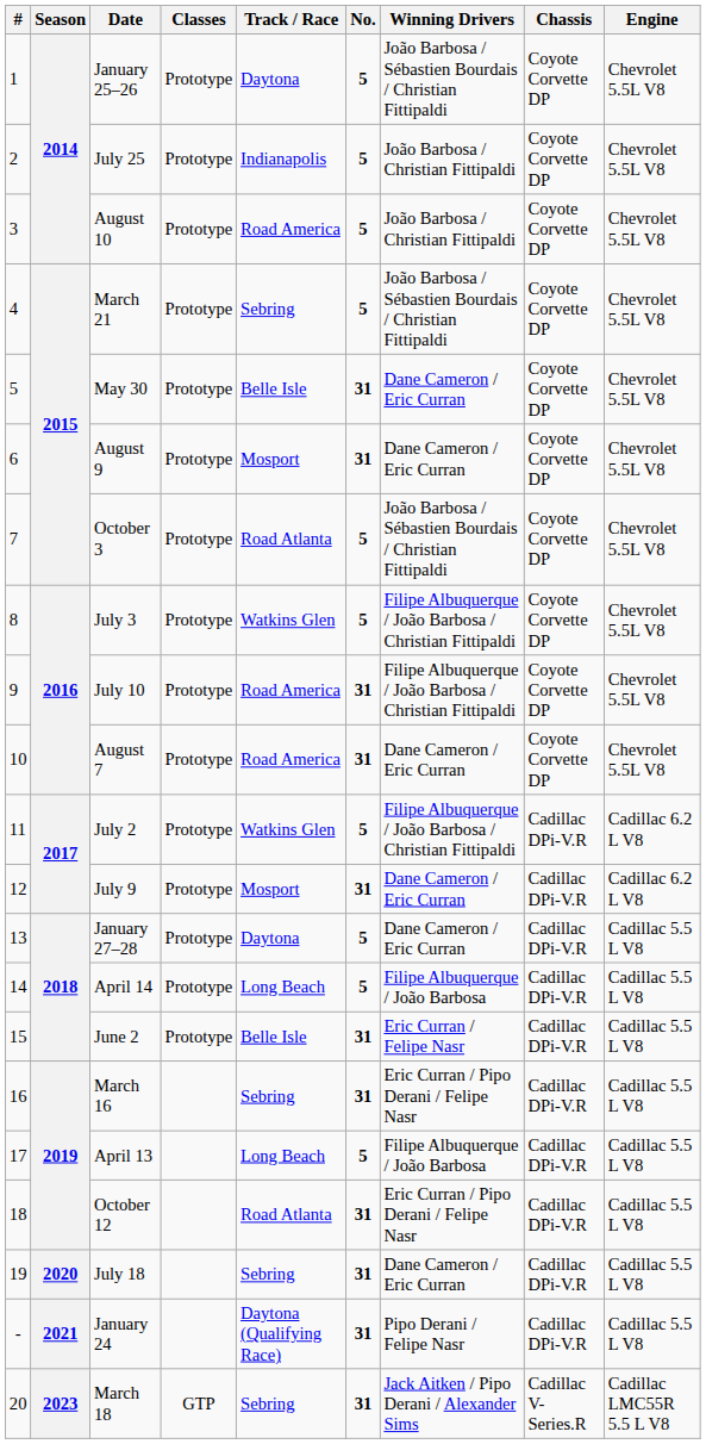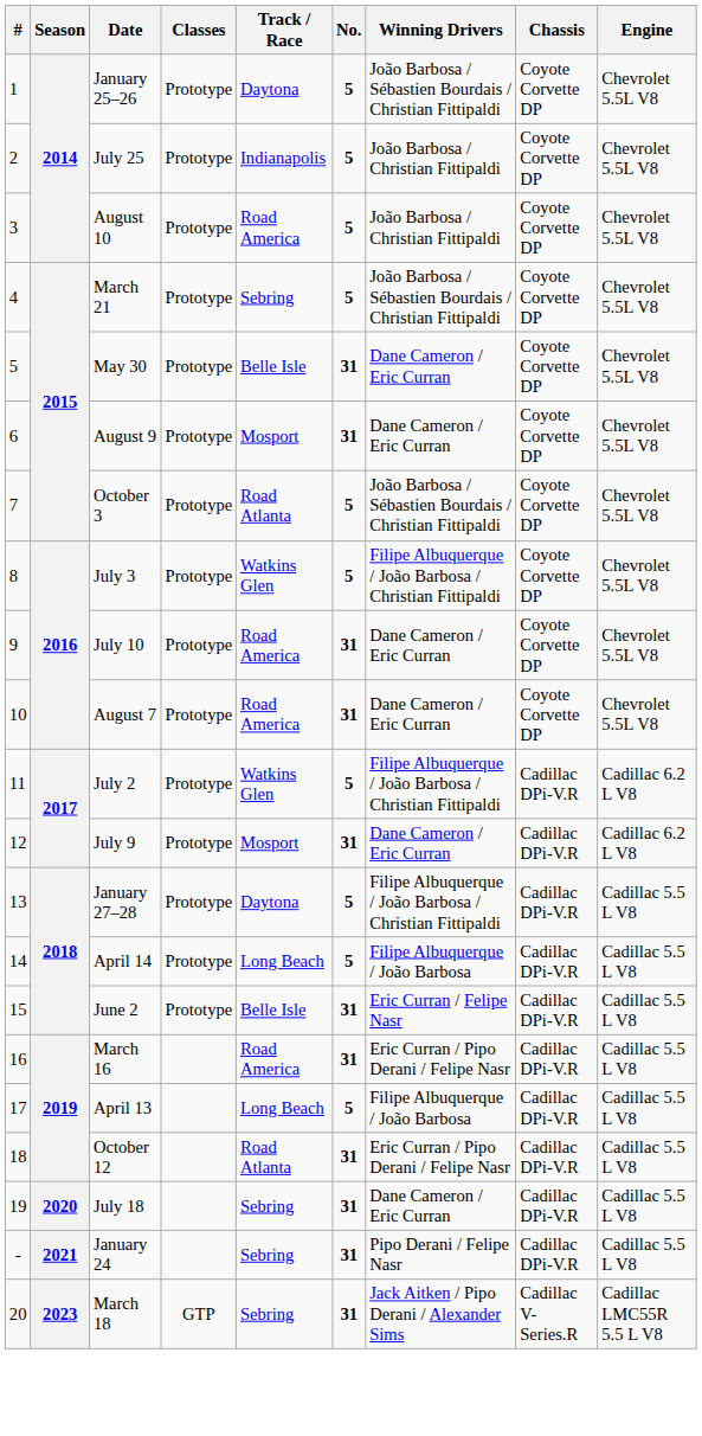July 10 | Winning Drivers: Filipe Albuquerque / João Barbosa / Christian Fittipaldi -> Dane Cameron / Eric Curran
January 27–28 | Winning Drivers: Dane Cameron / Eric Curran -> Filipe Albuquerque / João Barbosa / Christian Fittipaldi
March 16 | Track / Race: Sebring -> Road America
January 24 | Track / Race: Daytona (Qualifying Race) -> Sebring
